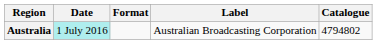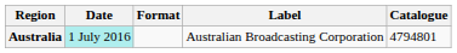Australia | Catalogue: 4794802 -> 4794801
